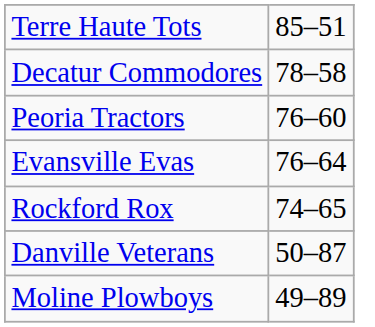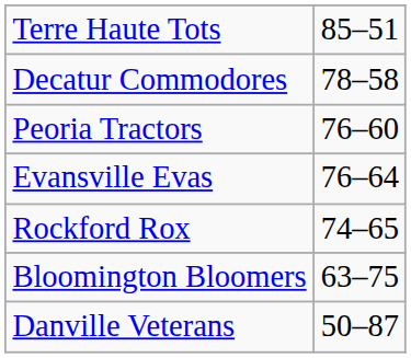+ row: Bloomington Bloomers | 63–75
- row: Moline Plowboys | 49–89
